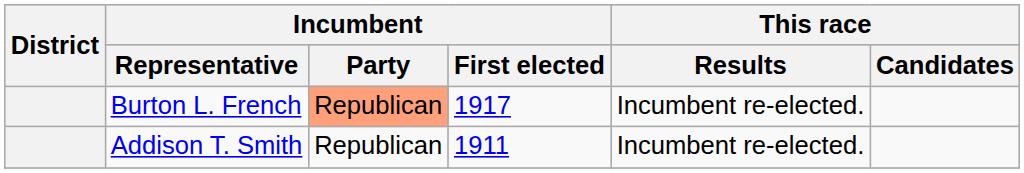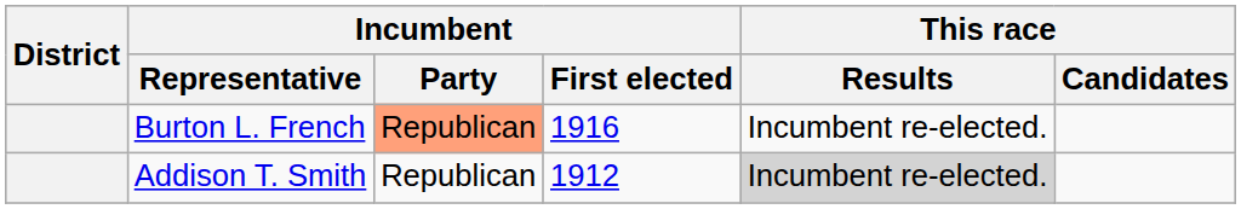Burton L. French | Incumbent / First elected: 1917 -> 1916
Addison T. Smith | Incumbent / First elected: 1911 -> 1912
Addison T. Smith | This race / Results: no background -> lightgrey background
